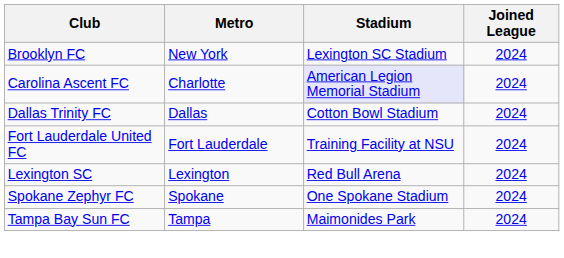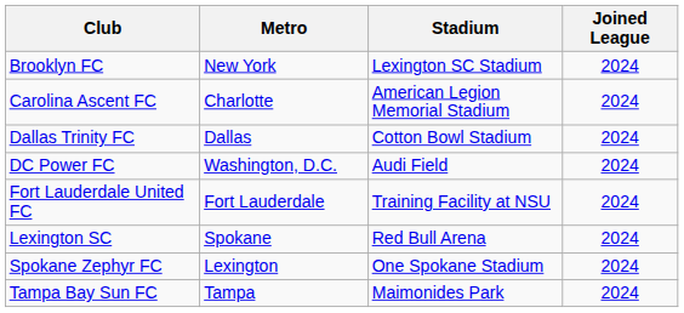Carolina Ascent FC | Stadium: lavender background -> no background
+ row: DC Power FC | Washington, D.C. | Audi Field | 2024
Lexington SC | Metro: Lexington -> Spokane
Spokane Zephyr FC | Metro: Spokane -> Lexington
